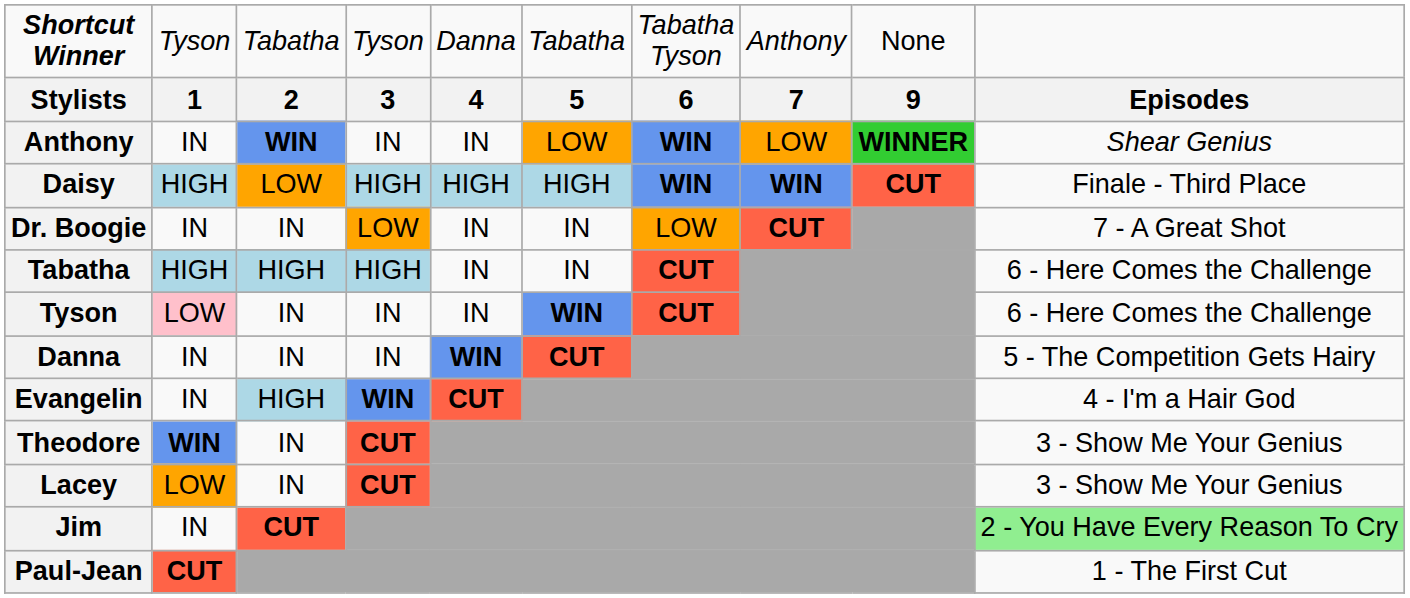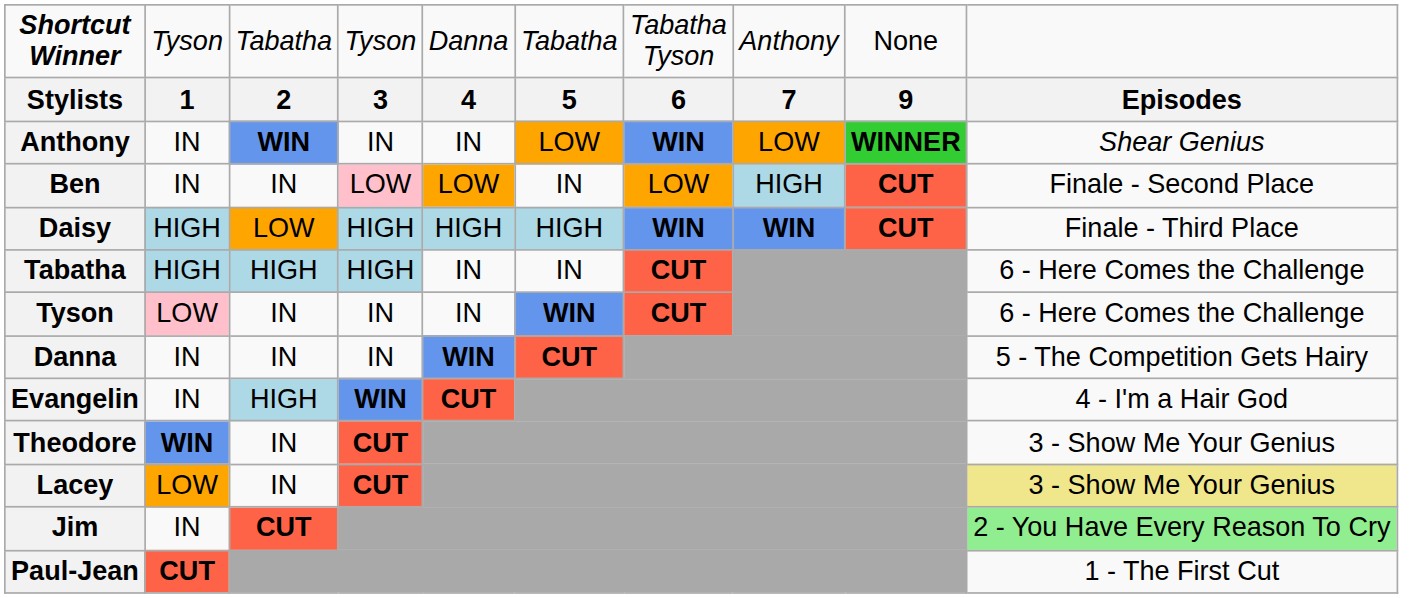+ row: Ben | IN | IN | LOW | LOW | IN | LOW | HIGH | CUT | Finale - Second Place
- row: Dr. Boogie | IN | IN | LOW | IN | IN | LOW | CUT | 7 - A Great Shot
Lacey | column 10: no background -> khaki background
